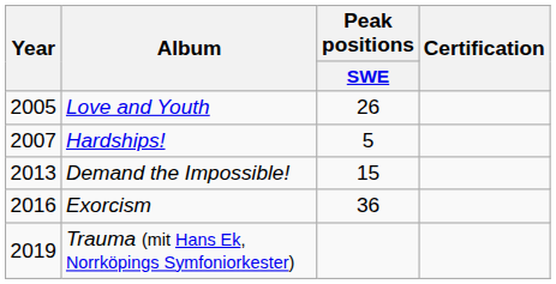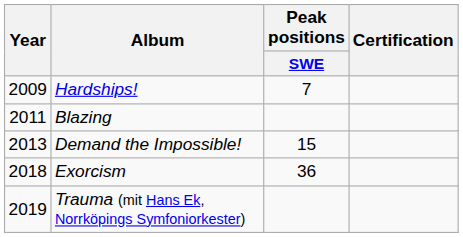- row: 2005 | Love and Youth | 26
Hardships! | Year: 2007 -> 2009
Hardships! | Peak positions / SWE: 5 -> 7
+ row: 2011 | Blazing
Exorcism | Year: 2016 -> 2018
